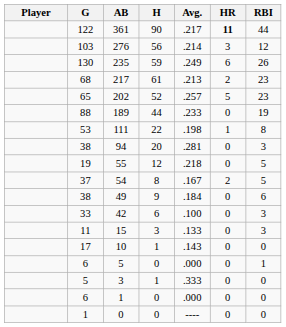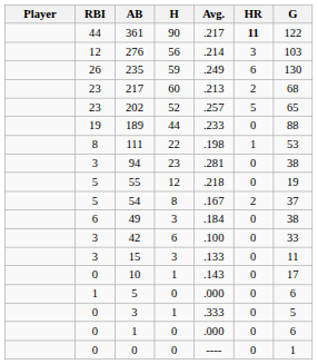columns swapped: G <-> RBI
217 | H: 61 -> 60
94 | H: 20 -> 23
49 | H: 9 -> 3
